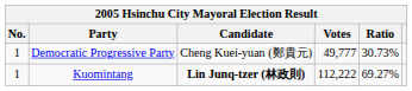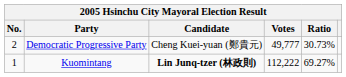Democratic Progressive Party | No.: 1 -> 2
